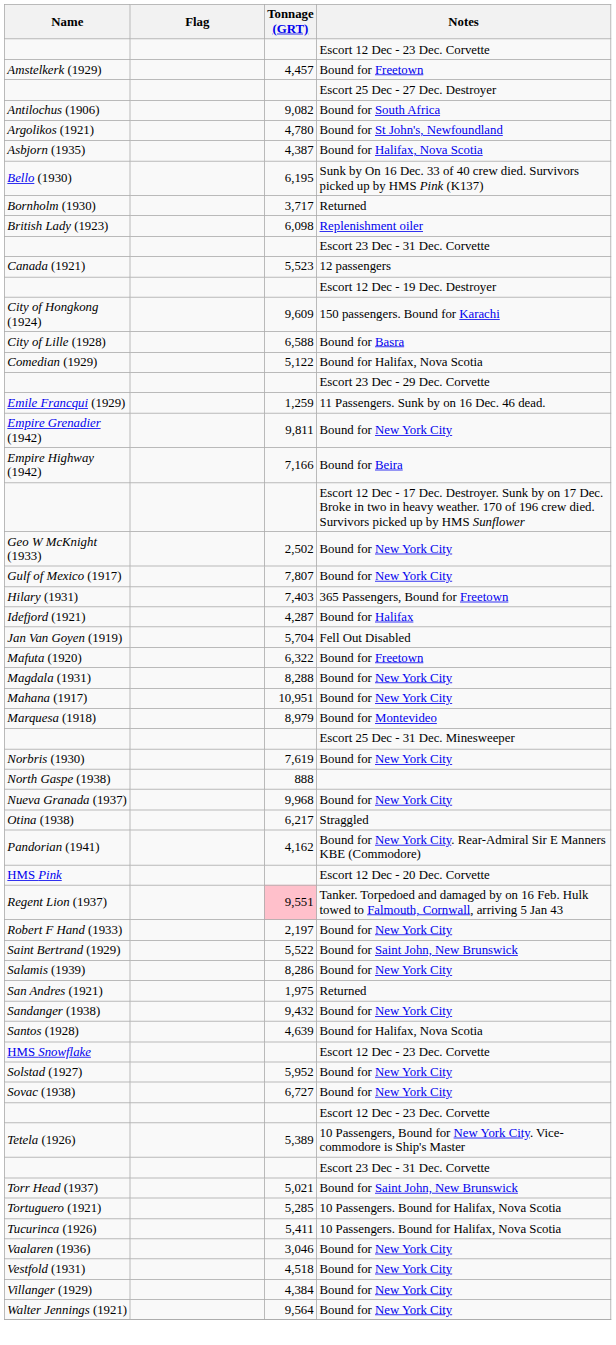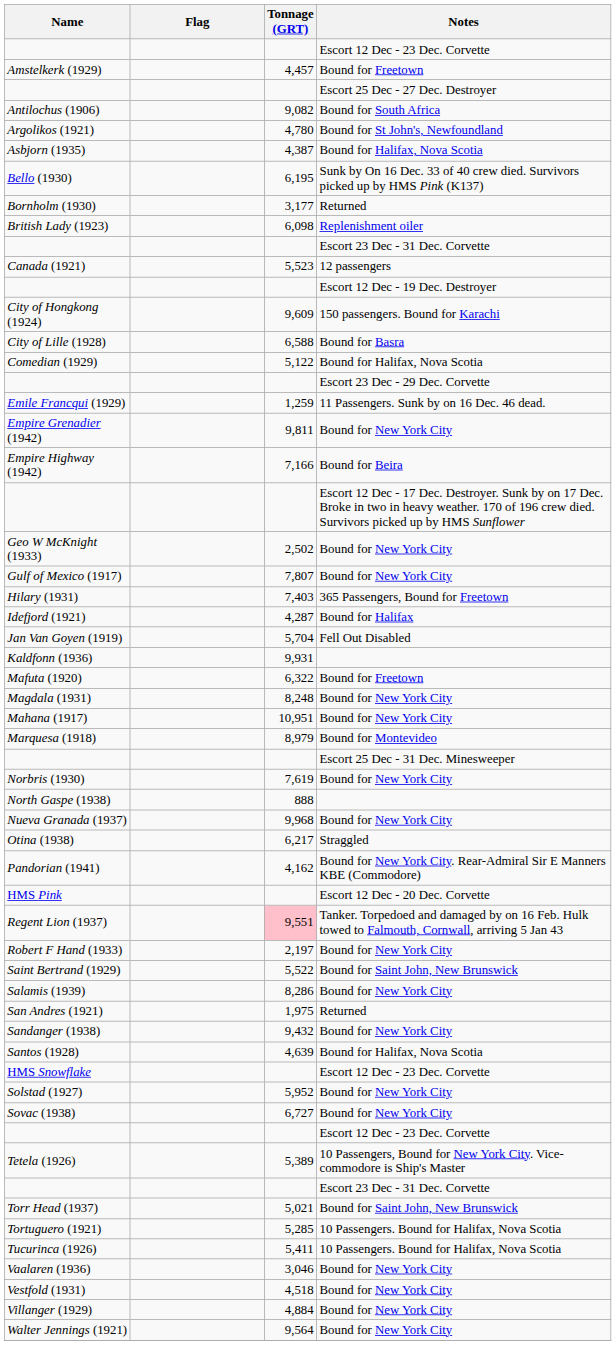Bornholm (1930) | Tonnage (GRT): 3,717 -> 3,177
+ row: Kaldfonn (1936) | 9,931
Magdala (1931) | Tonnage (GRT): 8,288 -> 8,248
Villanger (1929) | Tonnage (GRT): 4,384 -> 4,884
